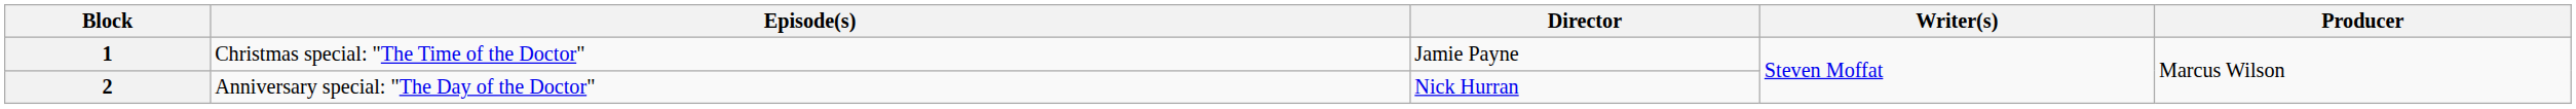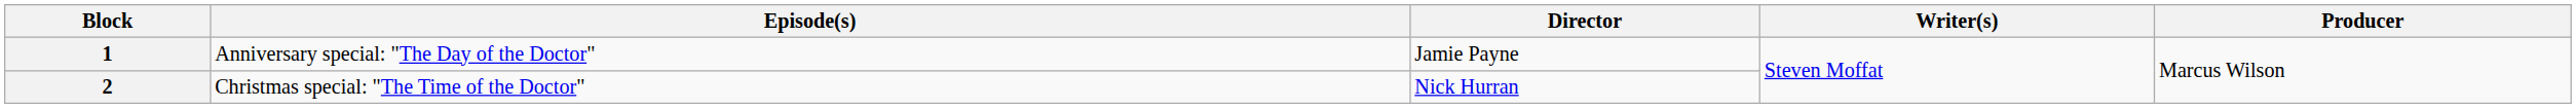1 | Episode(s): Christmas special: "The Time of the Doctor" -> Anniversary special: "The Day of the Doctor"
2 | Episode(s): Anniversary special: "The Day of the Doctor" -> Christmas special: "The Time of the Doctor"
